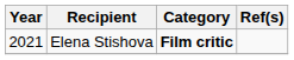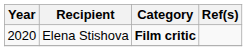Elena Stishova | Year: 2021 -> 2020
